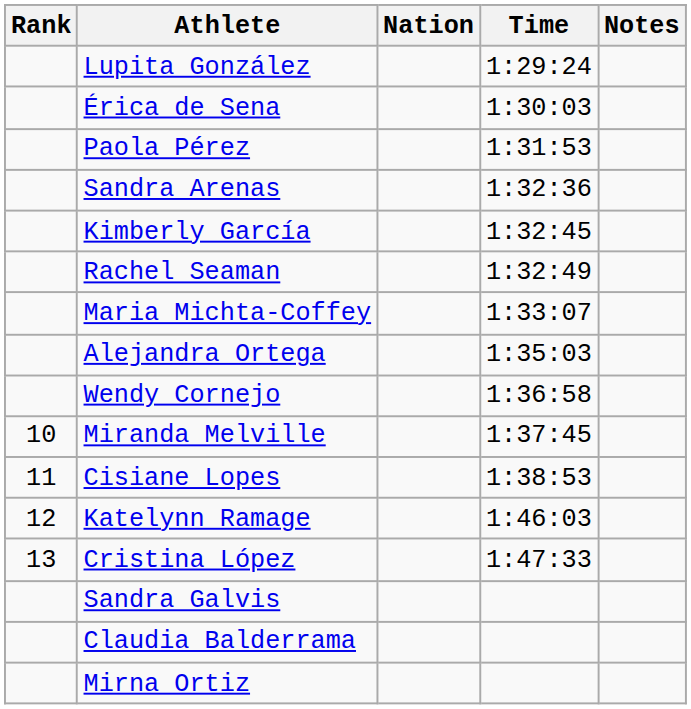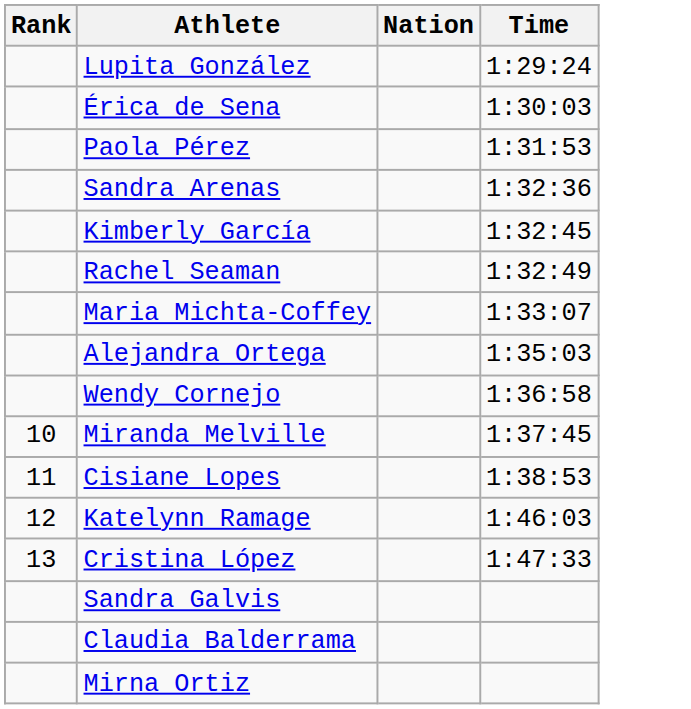- column: Notes
